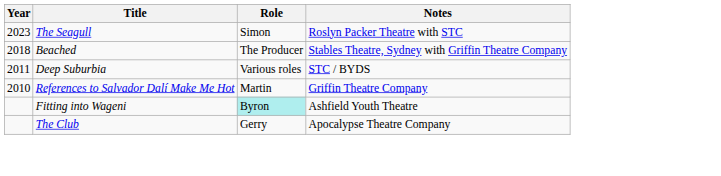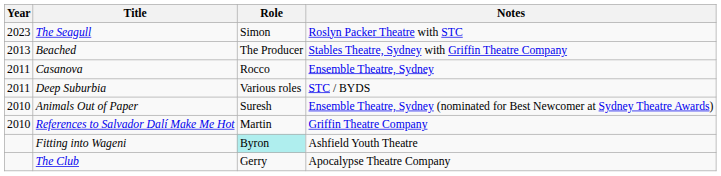Beached | Year: 2018 -> 2013
+ row: 2011 | Casanova | Rocco | Ensemble Theatre, Sydney
+ row: 2010 | Animals Out of Paper | Suresh | Ensemble Theatre, Sydney (nominated for Best Newcomer at Sydney Theatre Awards)
